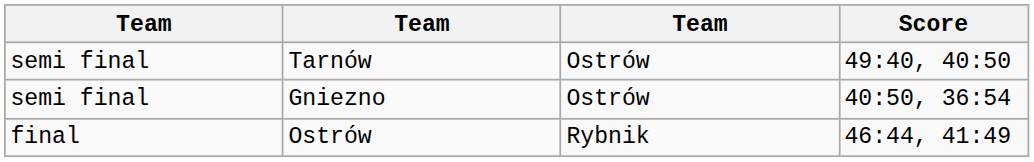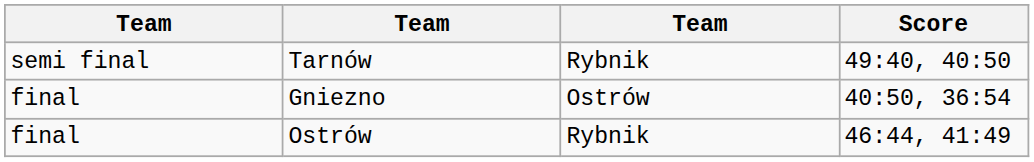Tarnów | column 3: Ostrów -> Rybnik
Gniezno | column 1: semi final -> final
